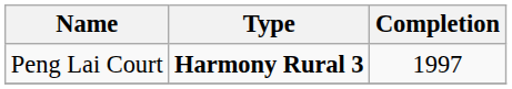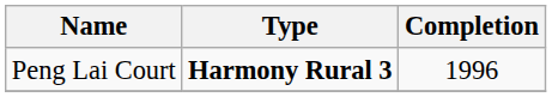Peng Lai Court | Completion: 1997 -> 1996
